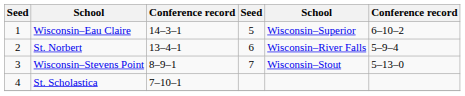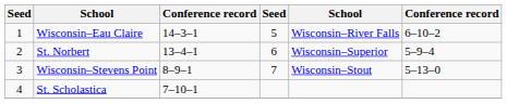Wisconsin–Eau Claire | column 5: Wisconsin–Superior -> Wisconsin–River Falls
St. Norbert | column 5: Wisconsin–River Falls -> Wisconsin–Superior
